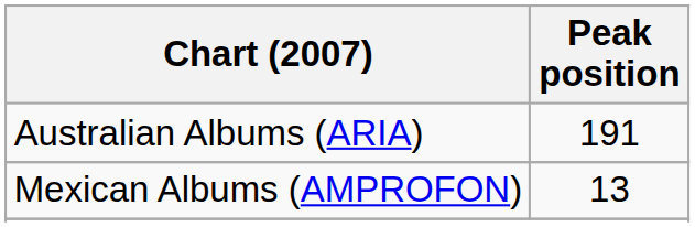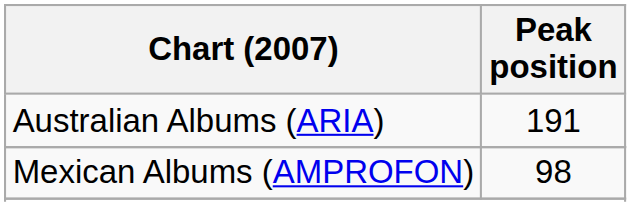Mexican Albums (AMPROFON) | Peak position: 13 -> 98
